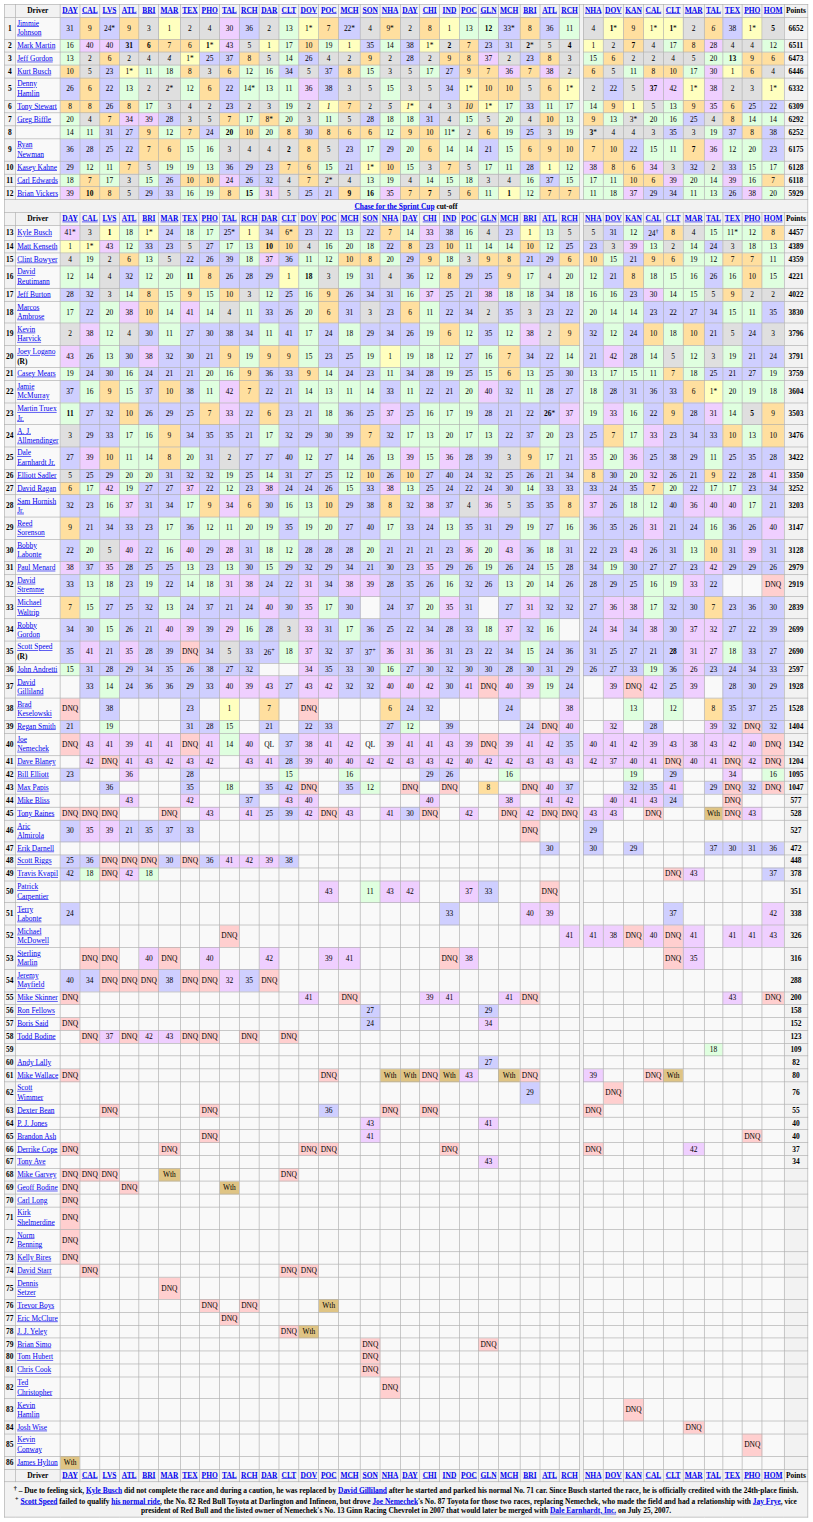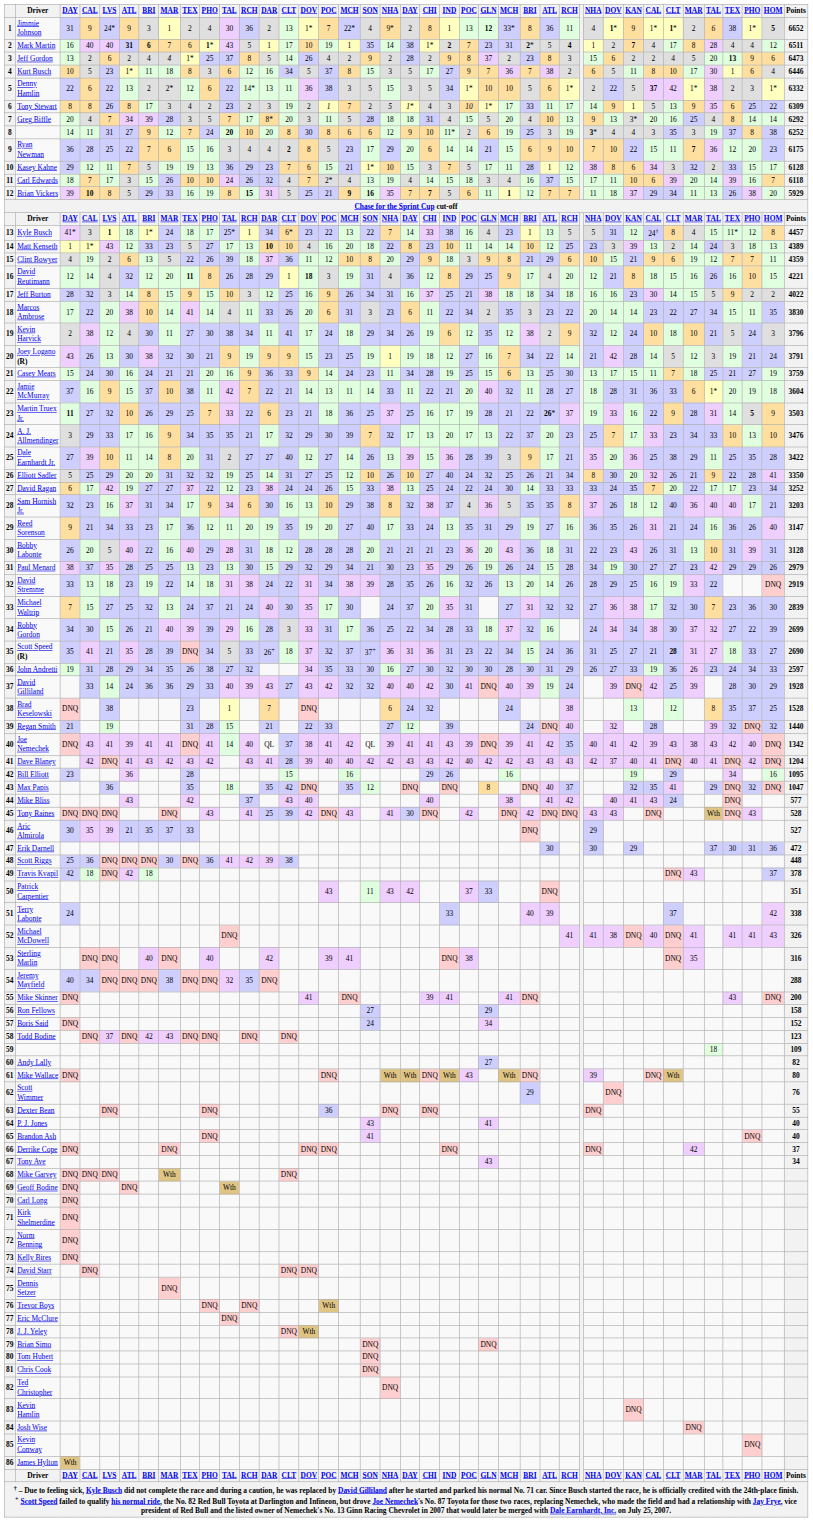Denny Hamlin | column 3: 26 -> 22
Casey Mears | column 3: 19 -> 15
Bobby Labonte | column 3: 22 -> 26
John Andretti | column 3: 15 -> 19
Regan Smith | Points: 1404 -> 1440
